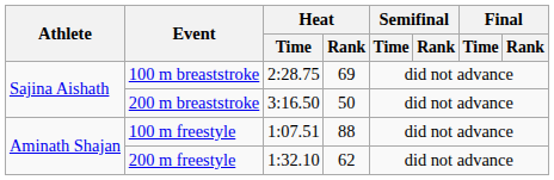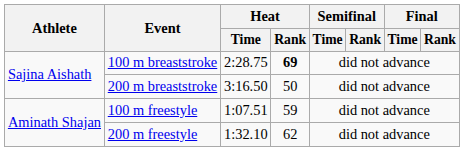100 m breaststroke | Heat / Rank: normal -> bold
100 m freestyle | Heat / Rank: 88 -> 59
